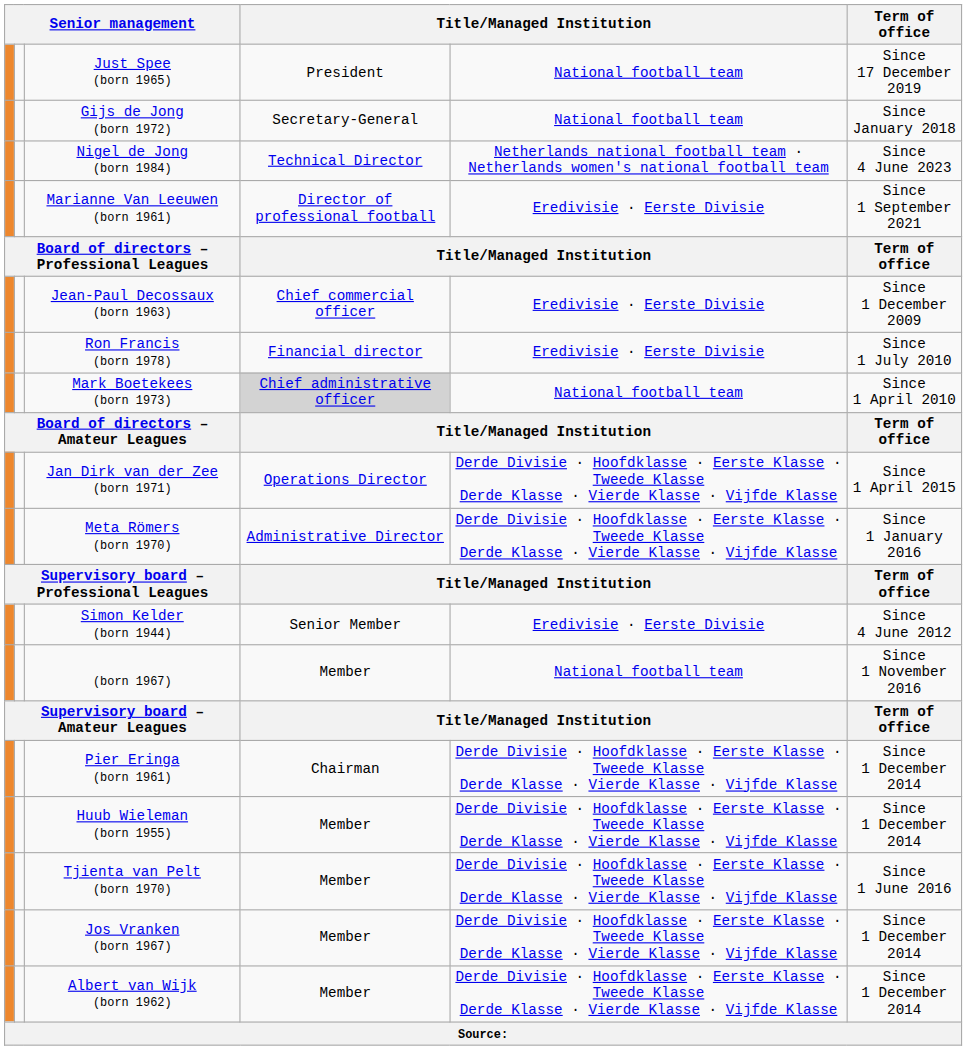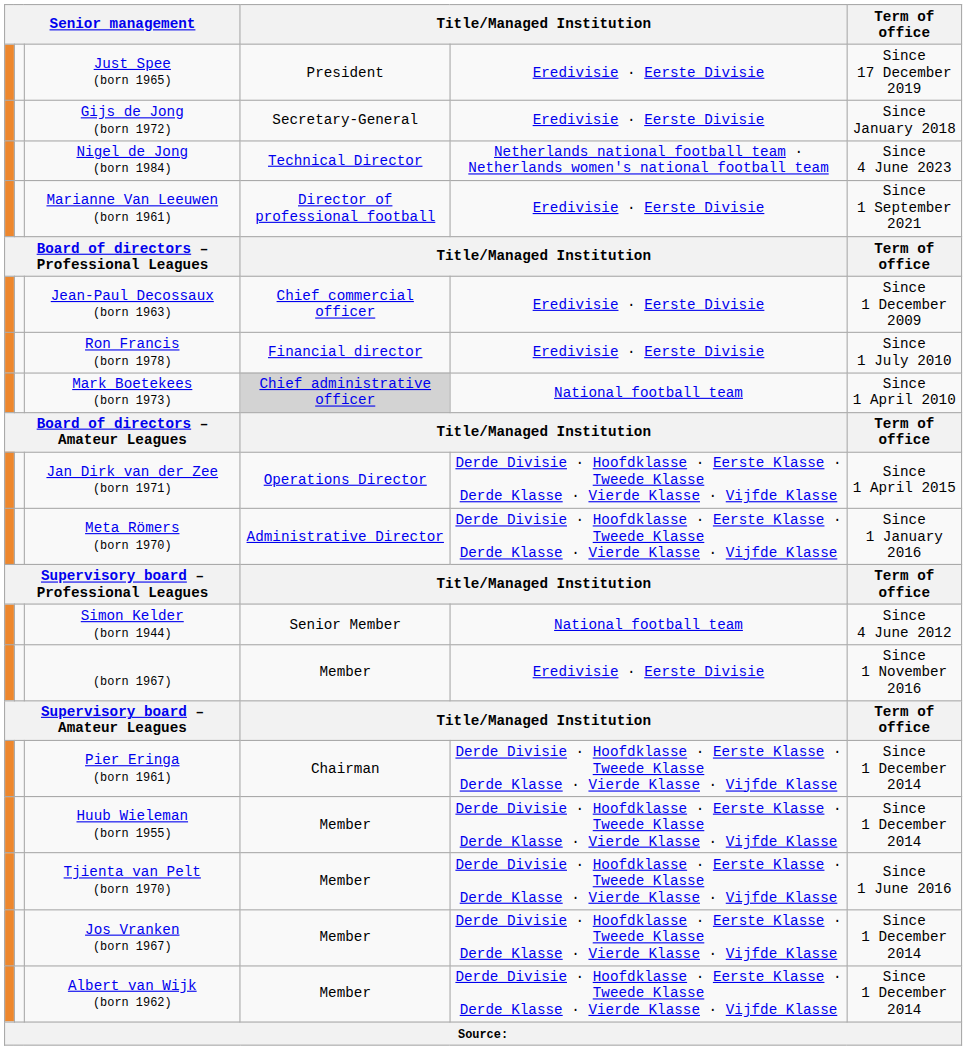Just Spee (born 1965) | column 5: National football team -> Eredivisie · Eerste Divisie
Gijs de Jong (born 1972) | column 5: National football team -> Eredivisie · Eerste Divisie
Simon Kelder (born 1944) | column 5: Eredivisie · Eerste Divisie -> National football team
(born 1967) | column 5: National football team -> Eredivisie · Eerste Divisie
